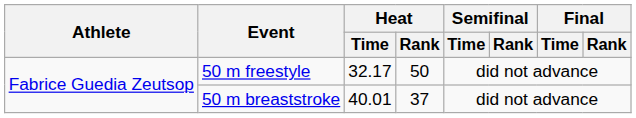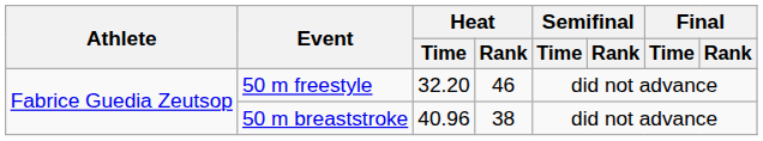50 m freestyle | Heat / Time: 32.17 -> 32.20
50 m freestyle | Heat / Rank: 50 -> 46
50 m breaststroke | Heat / Time: 40.01 -> 40.96
50 m breaststroke | Heat / Rank: 37 -> 38
